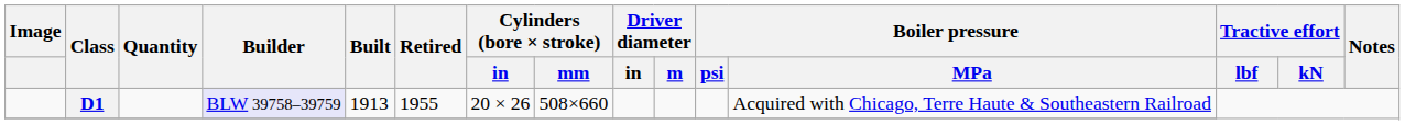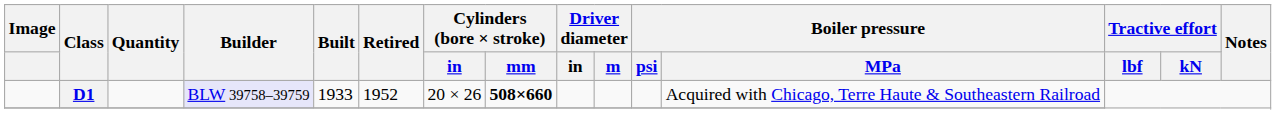D1 | Built: 1913 -> 1933
D1 | Retired: 1955 -> 1952
D1 | Cylinders (bore × stroke) / mm: normal -> bold
